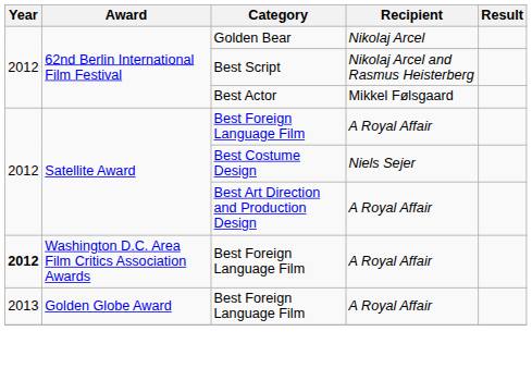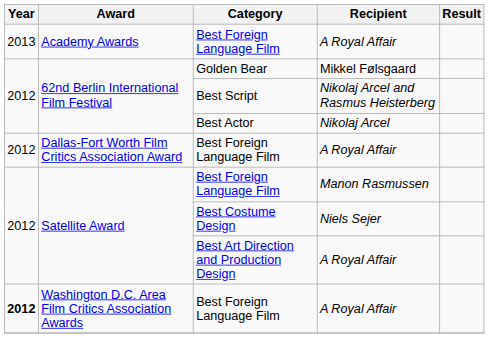+ row: 2013 | Academy Awards | Best Foreign Language Film | A Royal Affair
62nd Berlin International Film Festival / Golden Bear | Recipient: Nikolaj Arcel -> Mikkel Følsgaard
62nd Berlin International Film Festival / Best Actor | Recipient: Mikkel Følsgaard -> Nikolaj Arcel
+ row: 2012 | Dallas-Fort Worth Film Critics Association Award | Best Foreign Language Film | A Royal Affair
Satellite Award / Best Foreign Language Film | Recipient: A Royal Affair -> Manon Rasmussen
- row: 2013 | Golden Globe Award | Best Foreign Language Film | A Royal Affair
